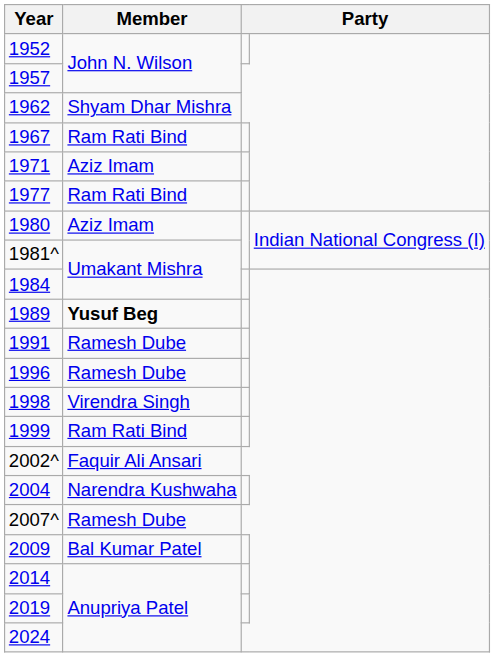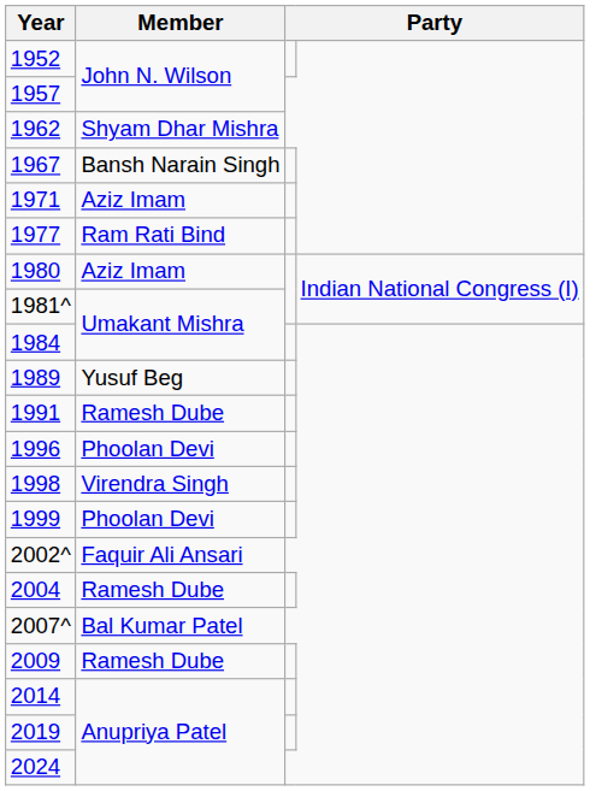1967 | Member: Ram Rati Bind -> Bansh Narain Singh
1989 | Member: bold -> normal
1996 | Member: Ramesh Dube -> Phoolan Devi
1999 | Member: Ram Rati Bind -> Phoolan Devi
2004 | Member: Narendra Kushwaha -> Ramesh Dube
2007^ | Member: Ramesh Dube -> Bal Kumar Patel
2009 | Member: Bal Kumar Patel -> Ramesh Dube
